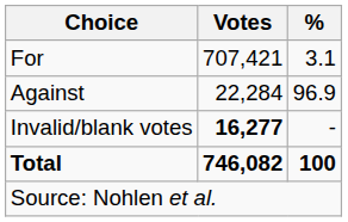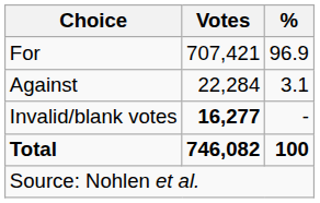For | %: 3.1 -> 96.9
Against | %: 96.9 -> 3.1
